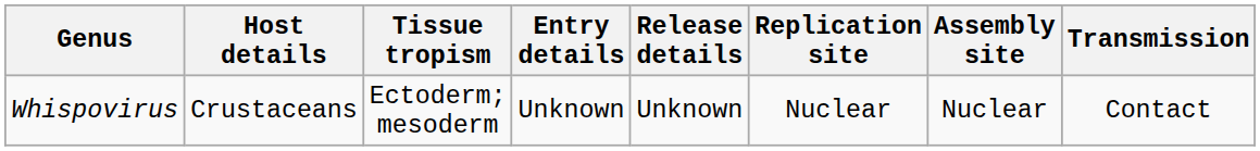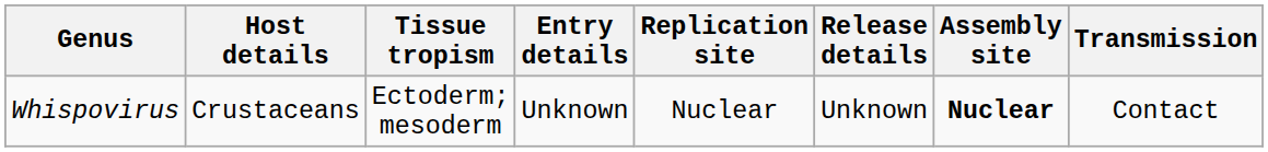columns swapped: Release details <-> Replication site
Whispovirus | Assembly site: normal -> bold
